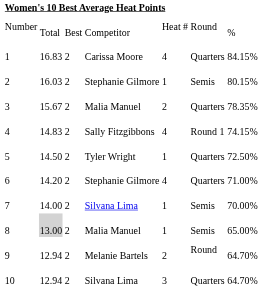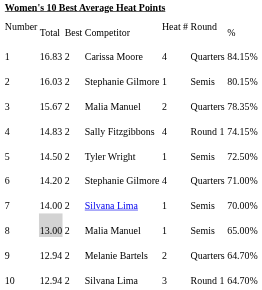5 | column 6: Quarters -> Semis
9 | column 6: Round -> Quarters
10 | column 6: Quarters -> Round 1
